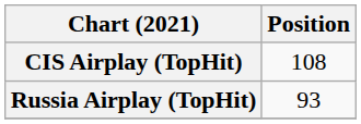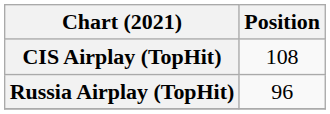Russia Airplay (TopHit) | Position: 93 -> 96
